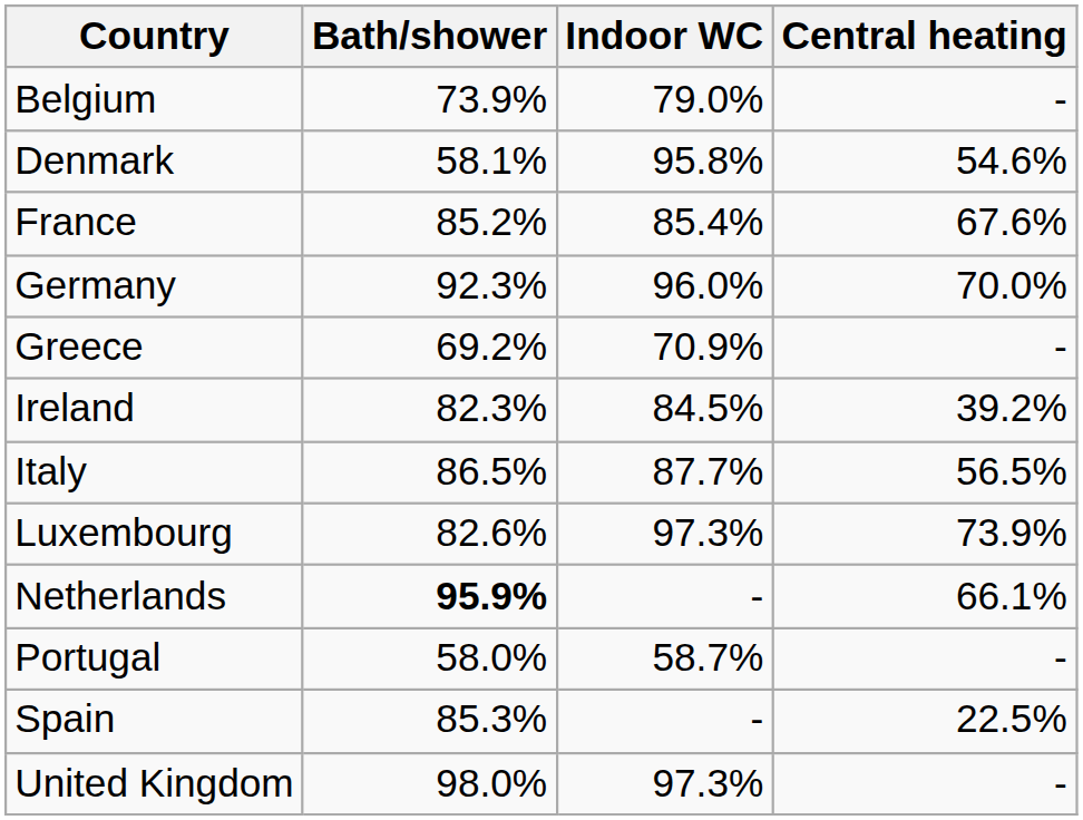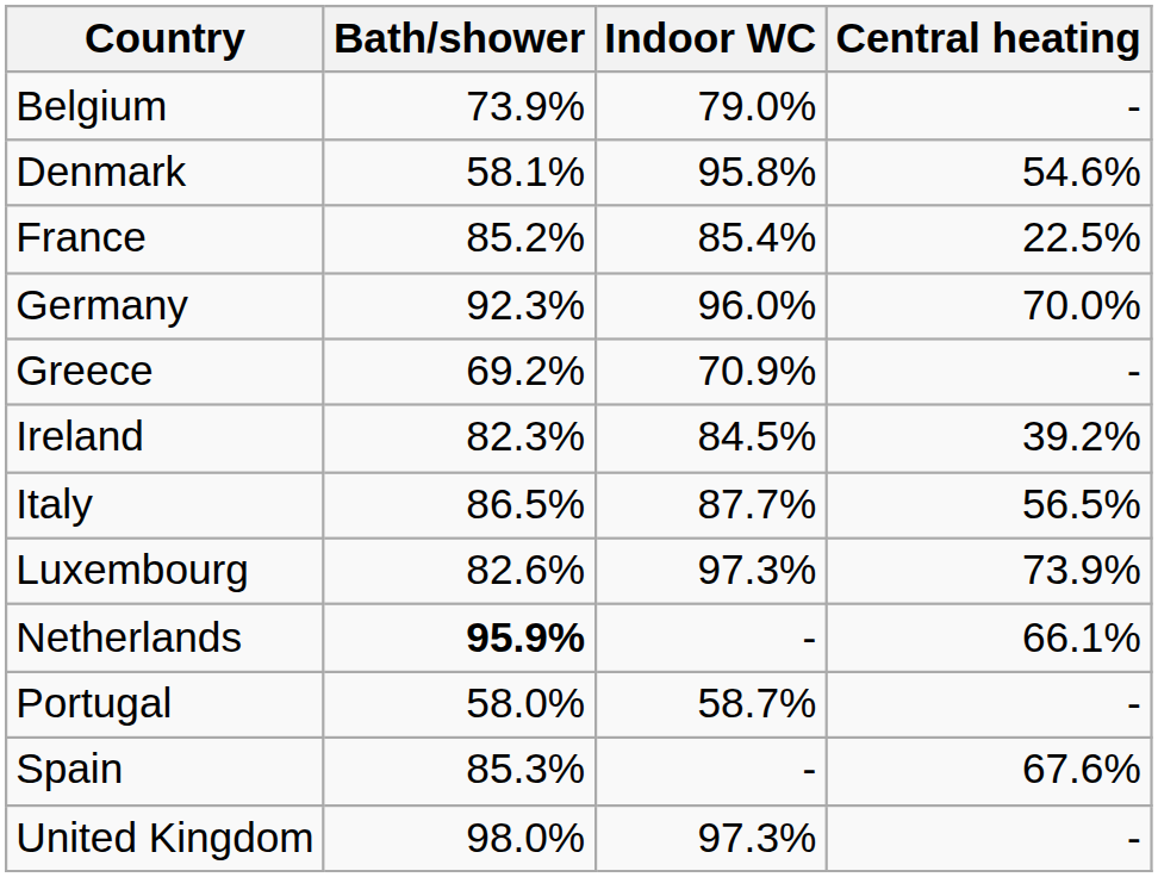France | Central heating: 67.6% -> 22.5%
Spain | Central heating: 22.5% -> 67.6%
